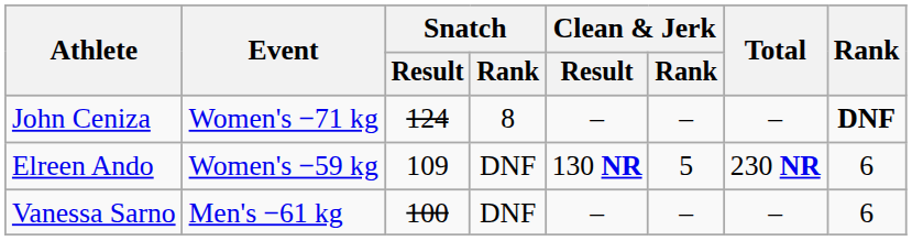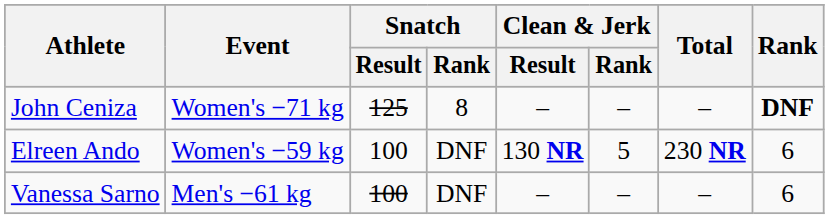John Ceniza | Snatch / Result: 124 -> 125
Elreen Ando | Snatch / Result: 109 -> 100
